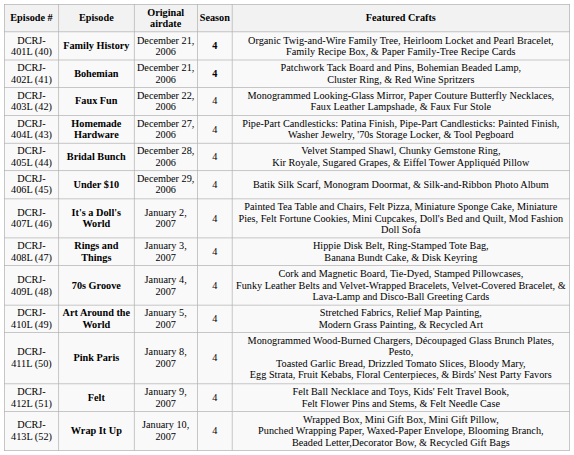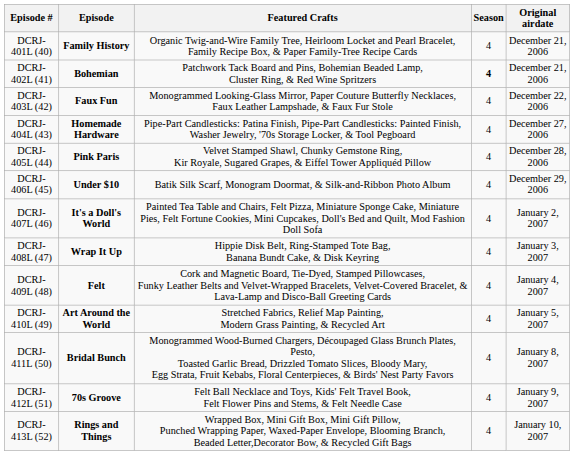columns swapped: Original airdate <-> Featured Crafts
DCRJ-401L (40) | Season: bold -> normal
DCRJ-405L (44) | Episode: Bridal Bunch -> Pink Paris
DCRJ-408L (47) | Episode: Rings and Things -> Wrap It Up
DCRJ-409L (48) | Episode: 70s Groove -> Felt
DCRJ-411L (50) | Episode: Pink Paris -> Bridal Bunch
DCRJ-412L (51) | Episode: Felt -> 70s Groove
DCRJ-413L (52) | Episode: Wrap It Up -> Rings and Things
